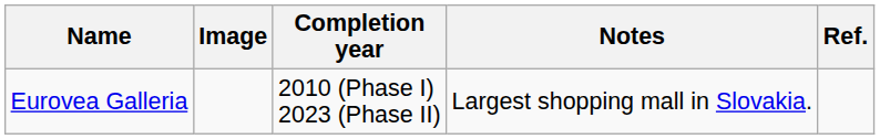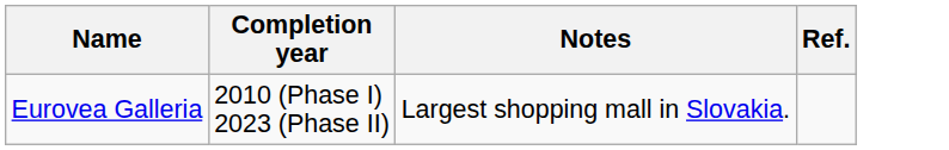- column: Image
